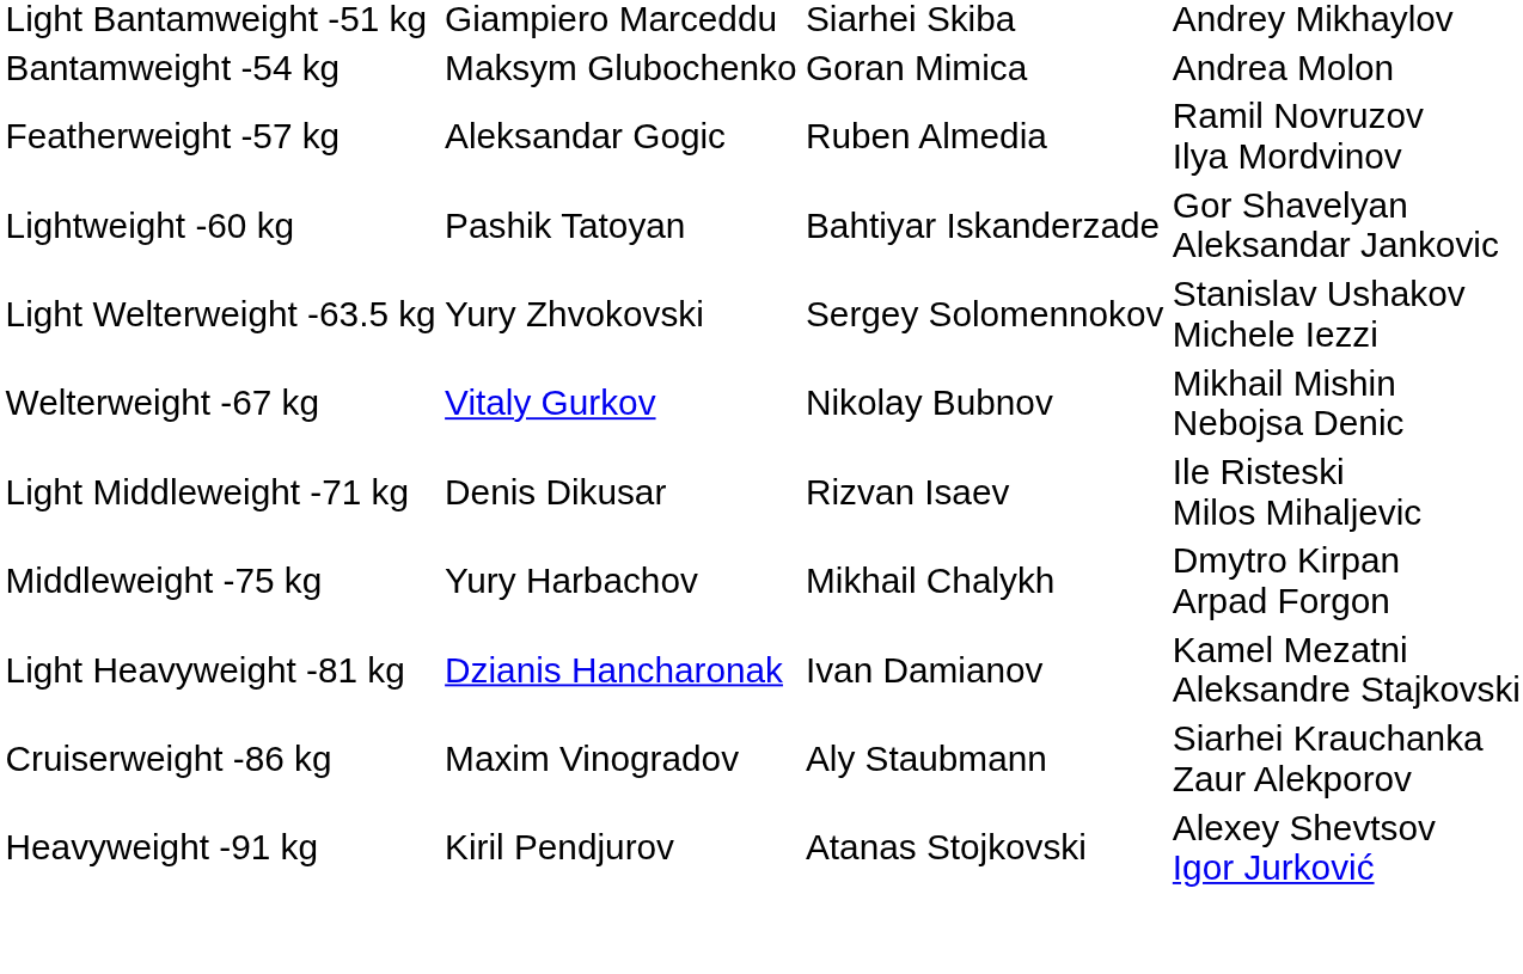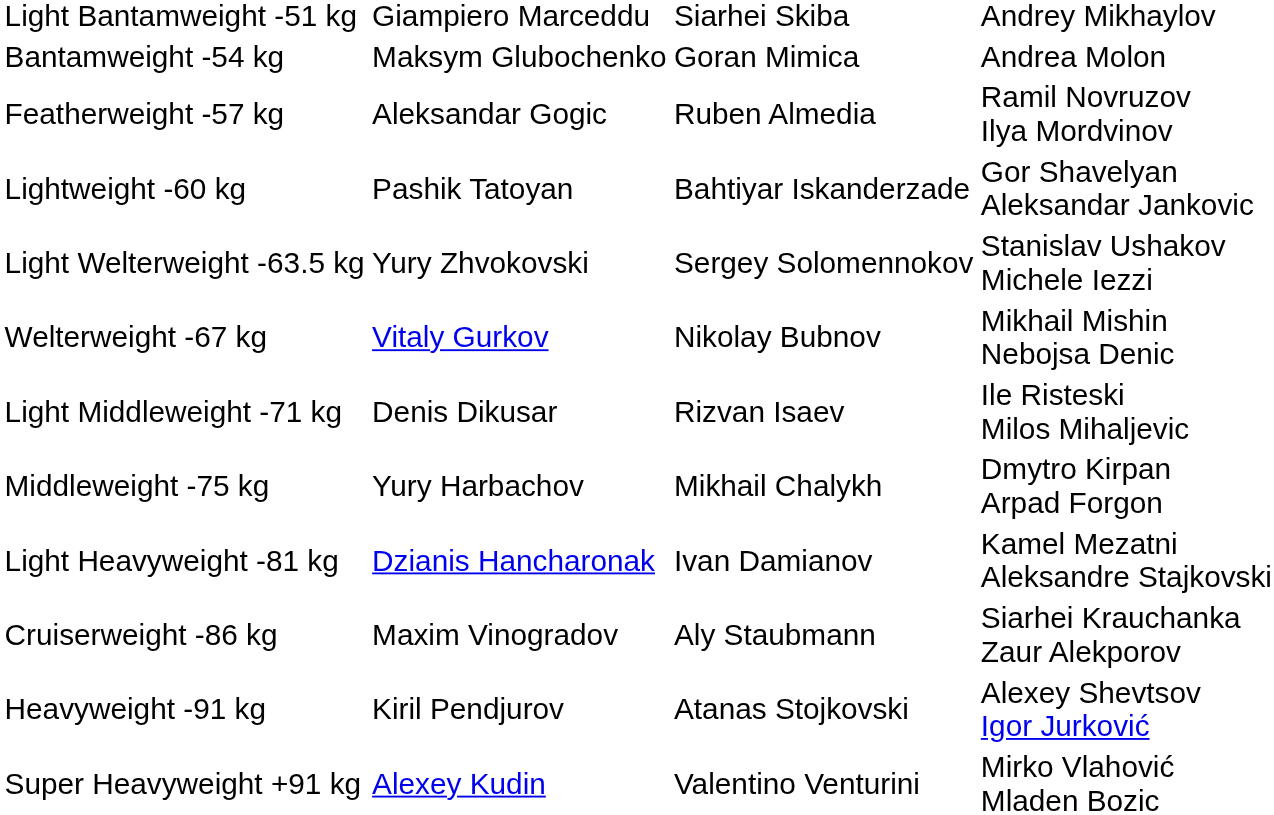+ row: Super Heavyweight +91 kg | Alexey Kudin | Valentino Venturini | Mirko Vlahović Mladen Bozic
